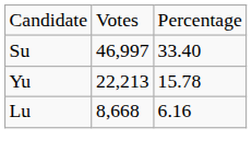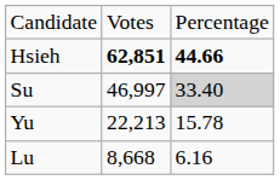+ row: Hsieh | 62,851 | 44.66
Su | column 3: no background -> lightgrey background
